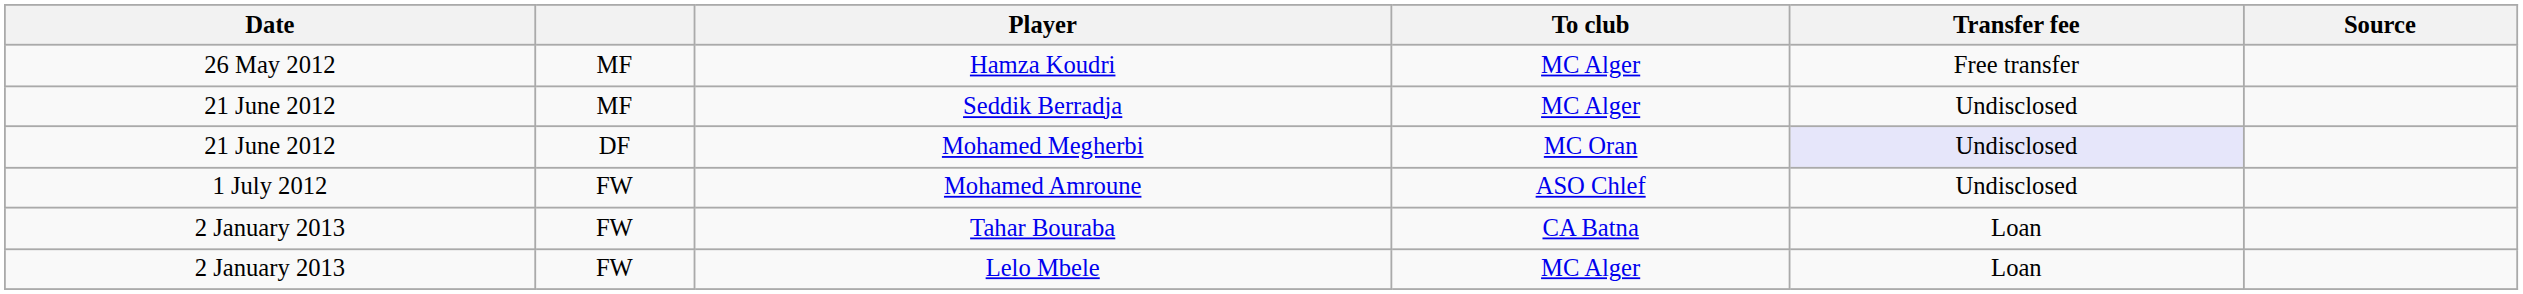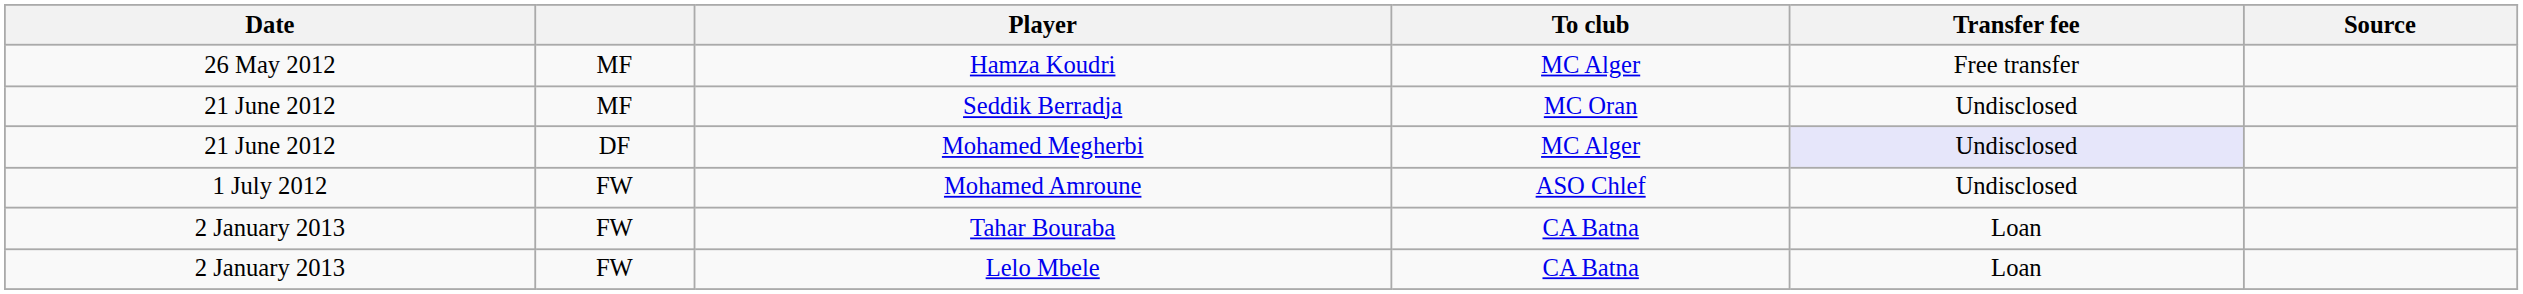Seddik Berradja | To club: MC Alger -> MC Oran
Mohamed Megherbi | To club: MC Oran -> MC Alger
Lelo Mbele | To club: MC Alger -> CA Batna
